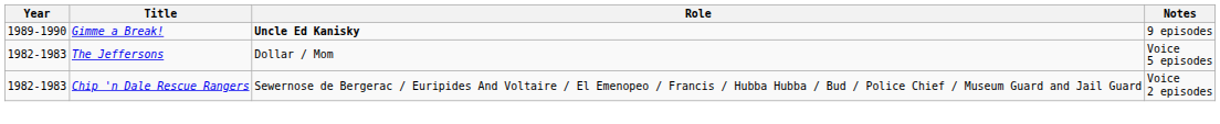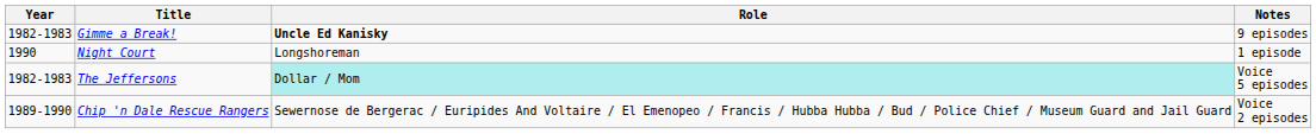Gimme a Break! | Year: 1989-1990 -> 1982-1983
+ row: 1990 | Night Court | Longshoreman | 1 episode
The Jeffersons | Role: no background -> paleturquoise background
Chip 'n Dale Rescue Rangers | Year: 1982-1983 -> 1989-1990
